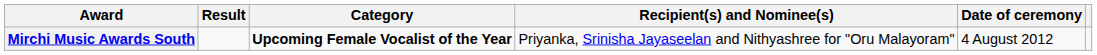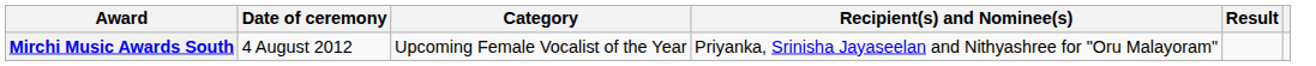columns swapped: Date of ceremony <-> Result
Mirchi Music Awards South | Category: bold -> normal
